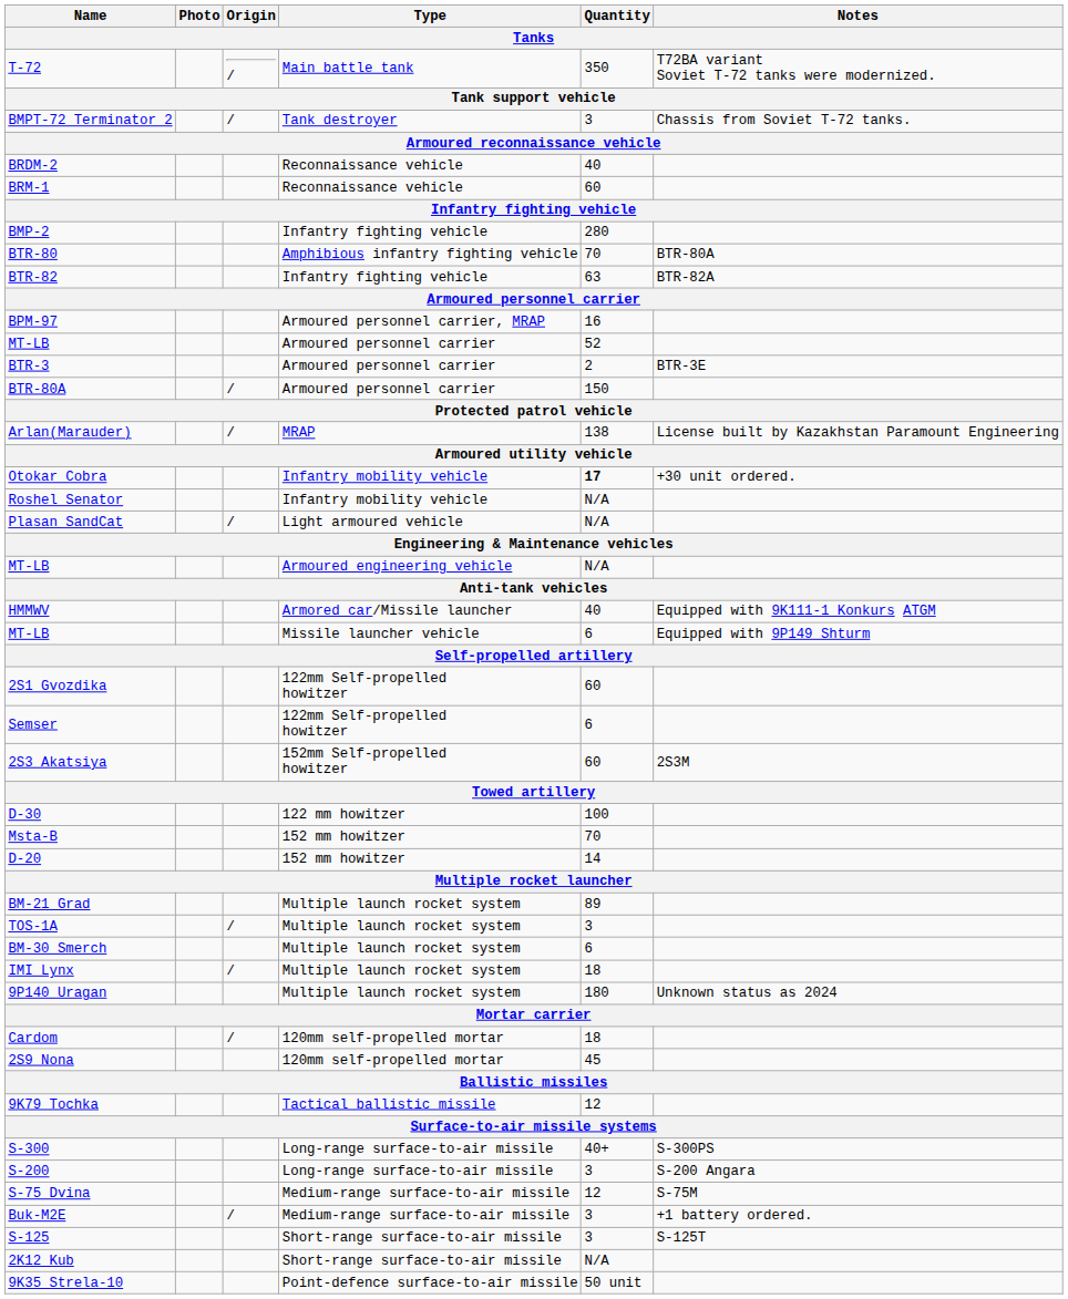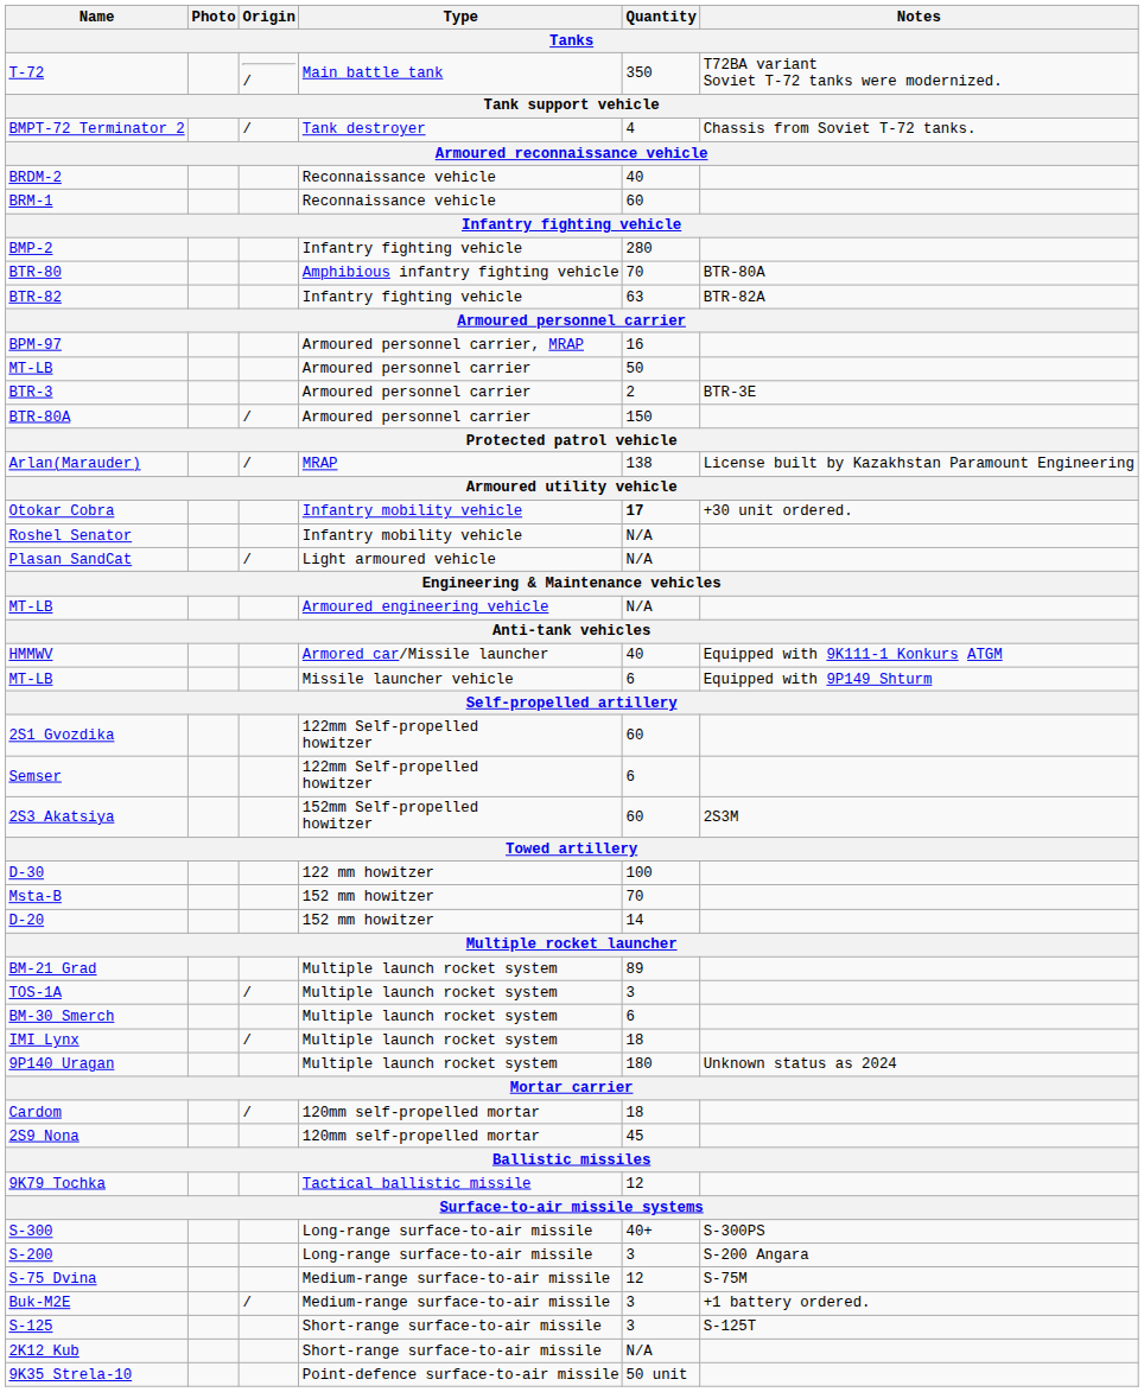BMPT-72 Terminator 2 | Quantity: 3 -> 4
MT-LB / Armoured personnel carrier | Quantity: 52 -> 50
